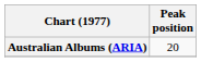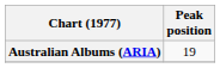Australian Albums (ARIA) | Peak position: 20 -> 19
